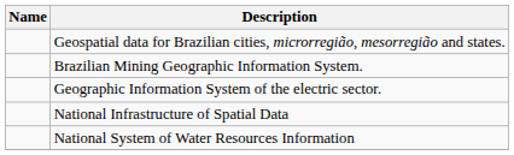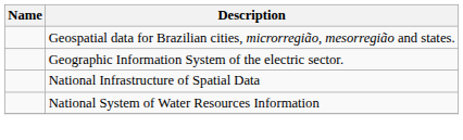- row: Brazilian Mining Geographic Information System.
